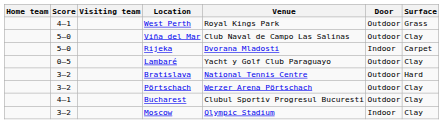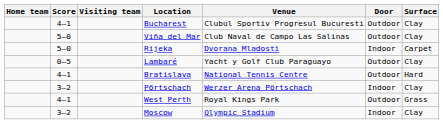rows swapped: West Perth <-> Bucharest
Bratislava | Score: 3–2 -> 4–1
Pörtschach | Door: Outdoor -> Indoor
